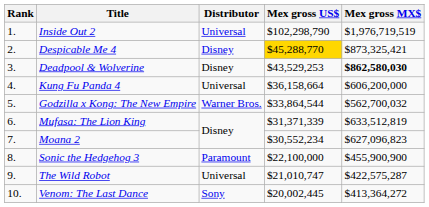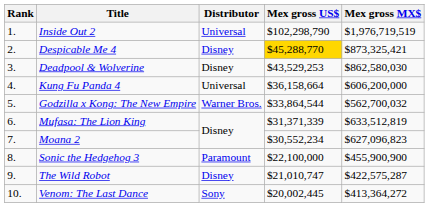Deadpool & Wolverine | Mex gross MX$: bold -> normal
The Wild Robot | Distributor: Universal -> Disney
